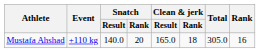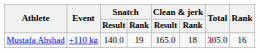Mustafa Ahshad | Snatch / Rank: 20 -> 19
